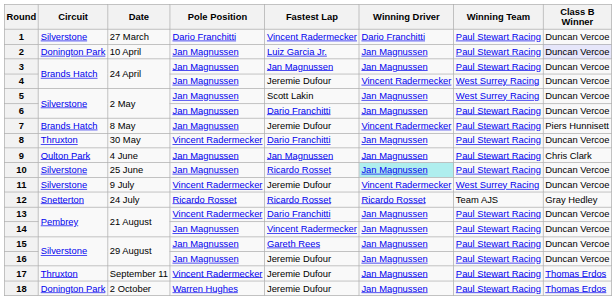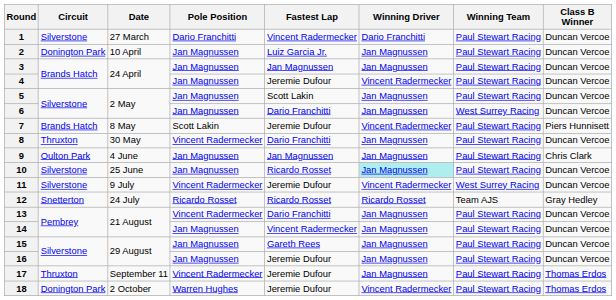2 | Class B Winner: lavender background -> no background
4 | Winning Team: West Surrey Racing -> Paul Stewart Racing
5 | Winning Team: West Surrey Racing -> Paul Stewart Racing
6 | Winning Team: Paul Stewart Racing -> West Surrey Racing
7 | Pole Position: Jan Magnussen -> Scott Lakin
18 | Winning Driver: Jan Magnussen -> Vincent Radermecker
